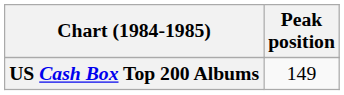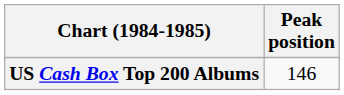US Cash Box Top 200 Albums | Peak position: 149 -> 146
